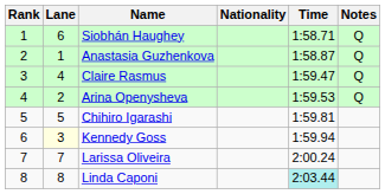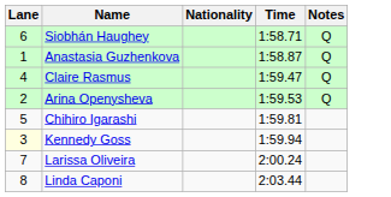- column: Rank | 1 | 2 | 3 | 4 | 5 | 6 | 7 | 8
Linda Caponi | Time: paleturquoise background -> no background
